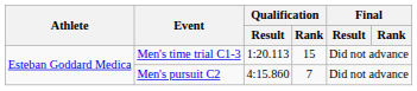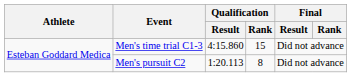Men's time trial C1-3 | Qualification / Result: 1:20.113 -> 4:15.860
Men's pursuit C2 | Qualification / Result: 4:15.860 -> 1:20.113
Men's pursuit C2 | Qualification / Rank: 7 -> 8
